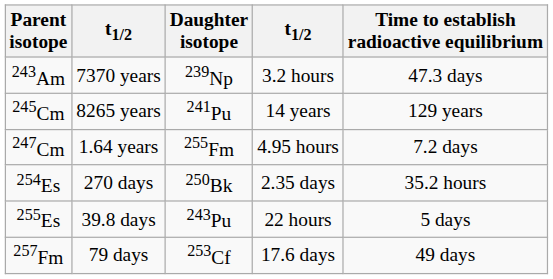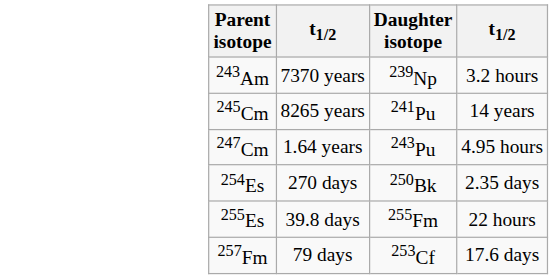- column: Time to establish radioactive equilibrium | 47.3 days | 129 years | 7.2 days | 35.2 hours | 5 days | 49 days
247Cm | Daughter isotope: 255Fm -> 243Pu
255Es | Daughter isotope: 243Pu -> 255Fm
